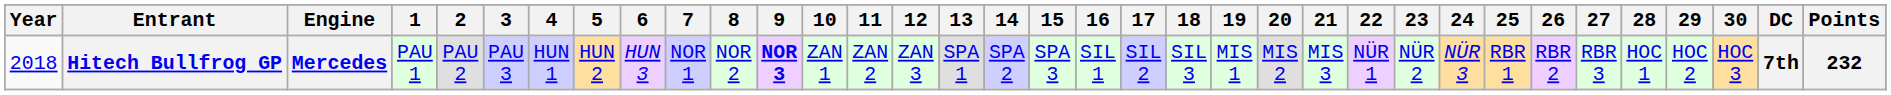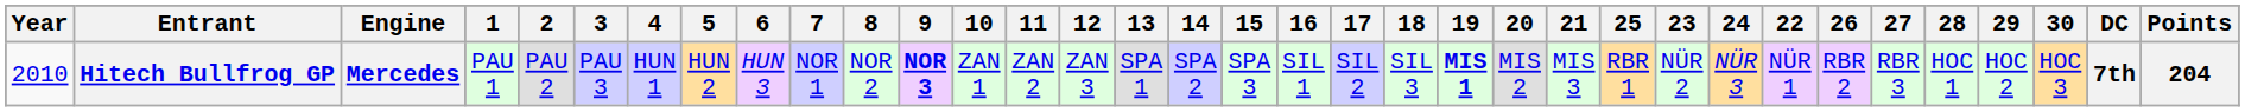columns swapped: 22 <-> 25
Hitech Bullfrog GP | Year: 2018 -> 2010
Hitech Bullfrog GP | 19: normal -> bold
Hitech Bullfrog GP | Points: 232 -> 204
